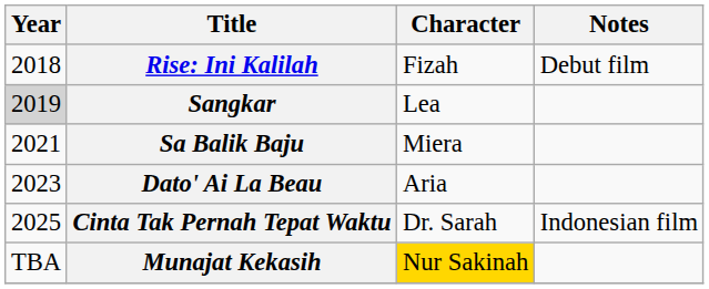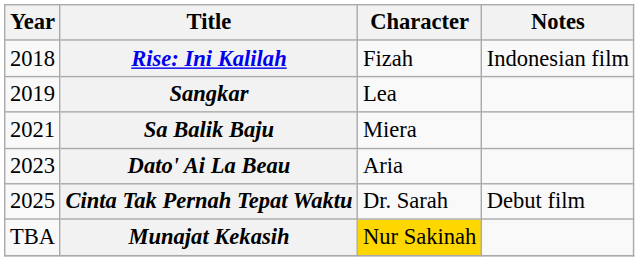Rise: Ini Kalilah | Notes: Debut film -> Indonesian film
Sangkar | Year: lightgrey background -> no background
Cinta Tak Pernah Tepat Waktu | Notes: Indonesian film -> Debut film
